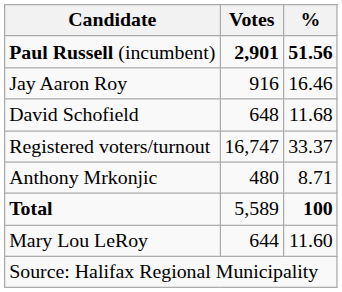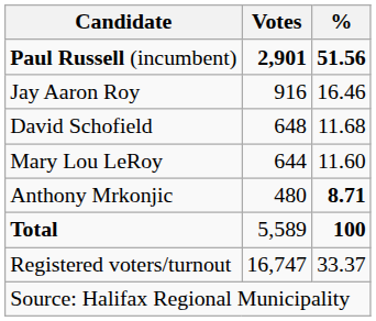rows swapped: Mary Lou LeRoy <-> Registered voters/turnout
Anthony Mrkonjic | %: normal -> bold
